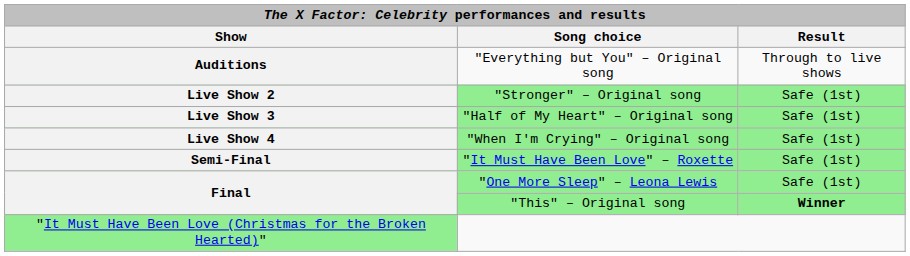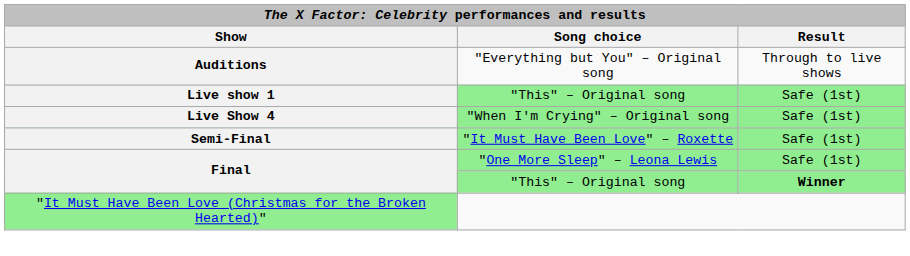+ row: Live show 1 | "This" – Original song | Safe (1st)
- row: Live Show 2 | "Stronger" – Original song | Safe (1st)
- row: Live Show 3 | "Half of My Heart" – Original song | Safe (1st)
